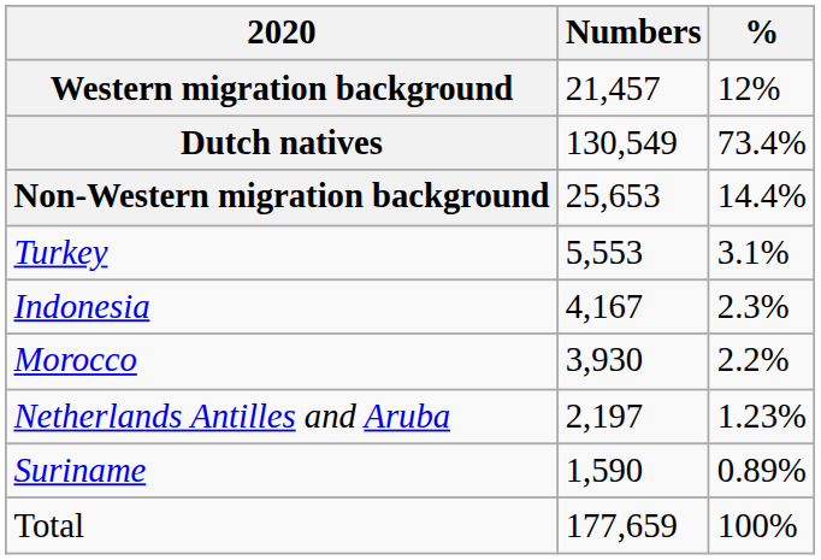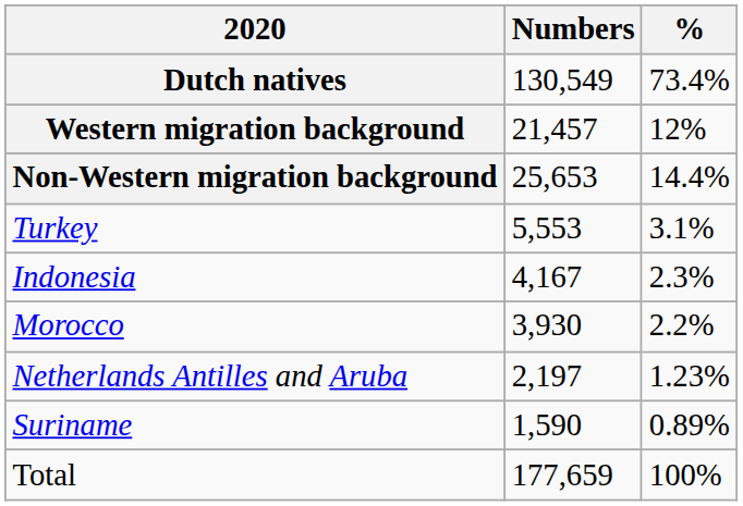rows swapped: Dutch natives <-> Western migration background
